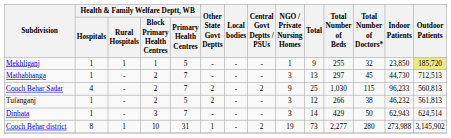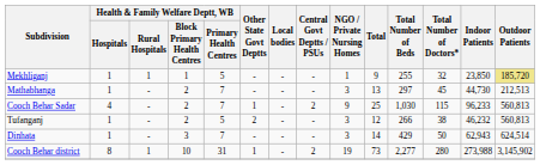Mathabhanga | Outdoor Patients: 712,513 -> 212,513
Cooch Behar Sadar | Other State Govt Deptts: 2 -> 1
Tufanganj | Outdoor Patients: 561,813 -> 560,813
